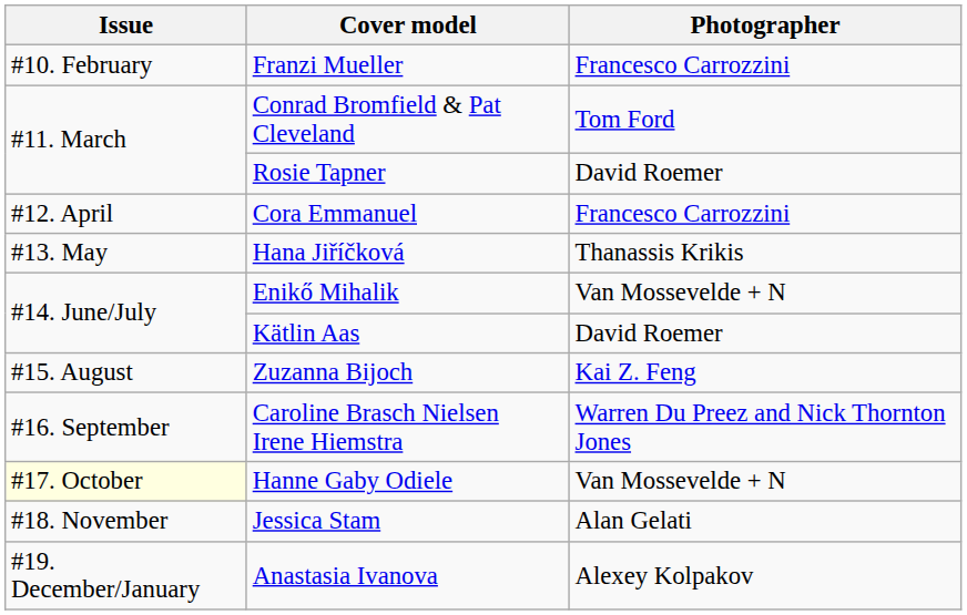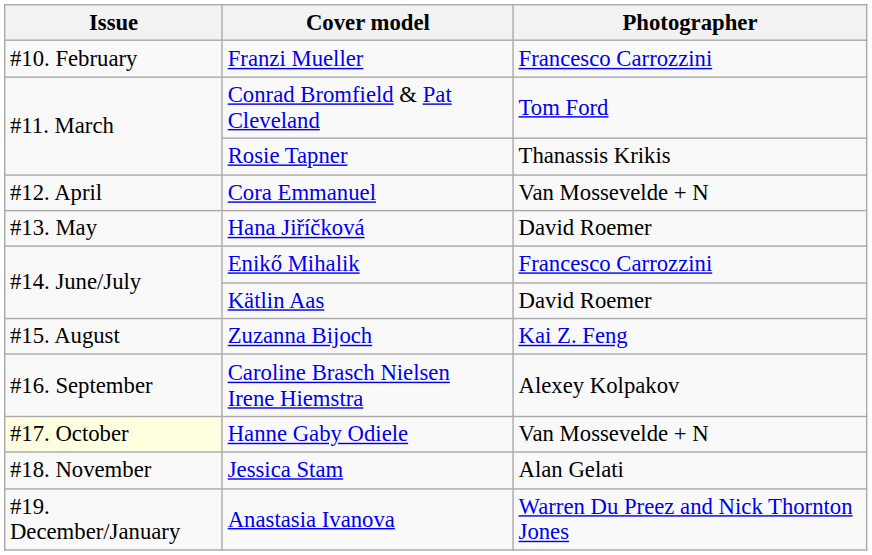Rosie Tapner | Photographer: David Roemer -> Thanassis Krikis
Cora Emmanuel | Photographer: Francesco Carrozzini -> Van Mossevelde + N
Hana Jiříčková | Photographer: Thanassis Krikis -> David Roemer
Enikő Mihalik | Photographer: Van Mossevelde + N -> Francesco Carrozzini
Caroline Brasch Nielsen Irene Hiemstra | Photographer: Warren Du Preez and Nick Thornton Jones -> Alexey Kolpakov
Anastasia Ivanova | Photographer: Alexey Kolpakov -> Warren Du Preez and Nick Thornton Jones
